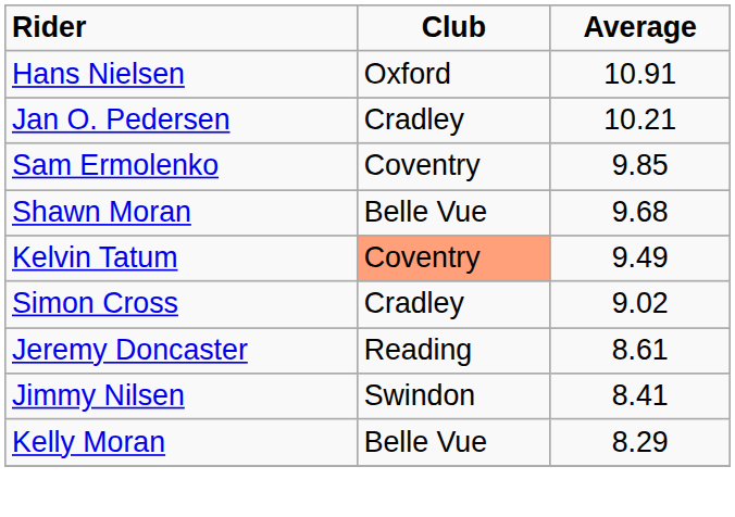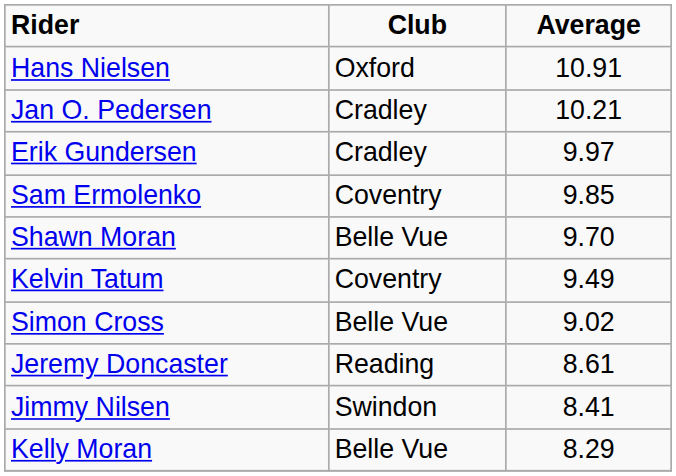+ row: Erik Gundersen | Cradley | 9.97
Shawn Moran | Average: 9.68 -> 9.70
Kelvin Tatum | Club: lightsalmon background -> no background
Simon Cross | Club: Cradley -> Belle Vue
